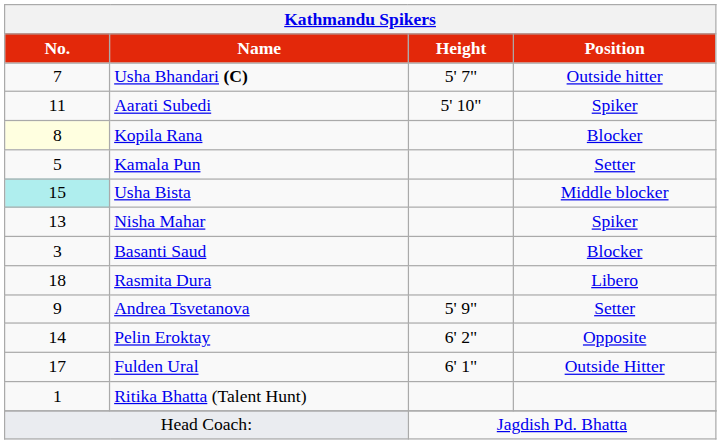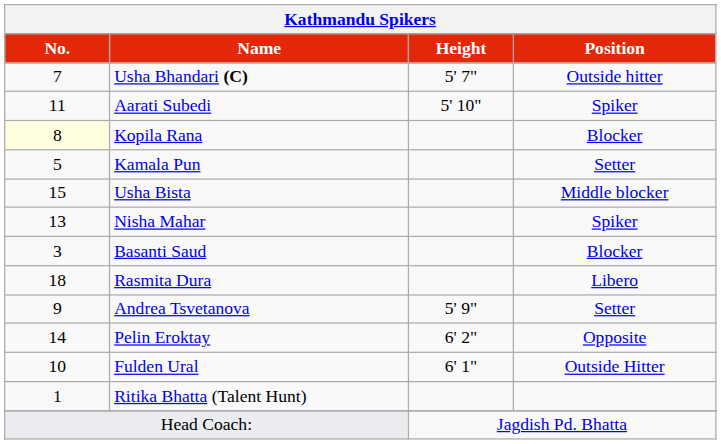Usha Bista | No.: paleturquoise background -> no background
Fulden Ural | No.: 17 -> 10
